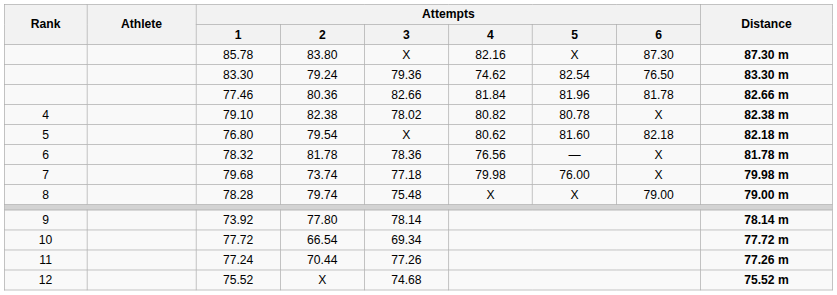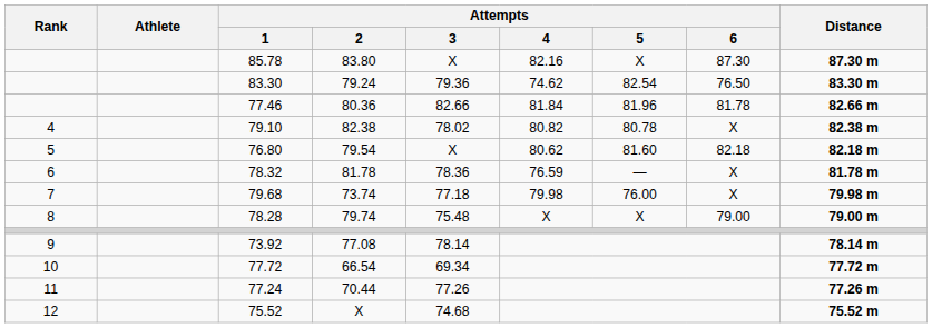78.32 | Attempts / 4: 76.56 -> 76.59
73.92 | Attempts / 2: 77.80 -> 77.08
